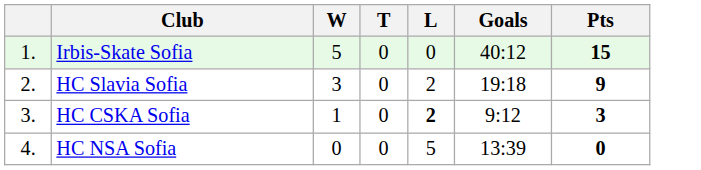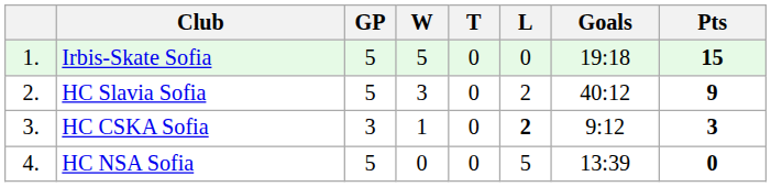+ column: GP | 5 | 5 | 3 | 5
Irbis-Skate Sofia | Goals: 40:12 -> 19:18
HC Slavia Sofia | Goals: 19:18 -> 40:12
